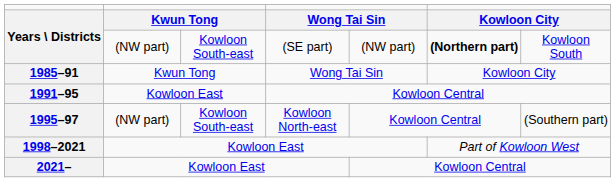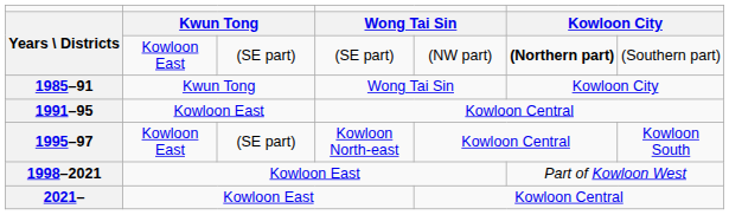Years \ Districts / (SE part) | column 2: (NW part) -> Kowloon East
Years \ Districts / (SE part) | column 3: Kowloon South-east -> (SE part)
Years \ Districts / (SE part) | column 7: Kowloon South -> (Southern part)
1995–97 | column 2: (NW part) -> Kowloon East
1995–97 | column 3: Kowloon South-east -> (SE part)
1995–97 | column 7: (Southern part) -> Kowloon South
